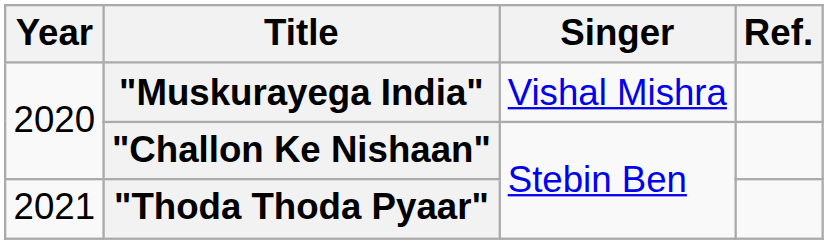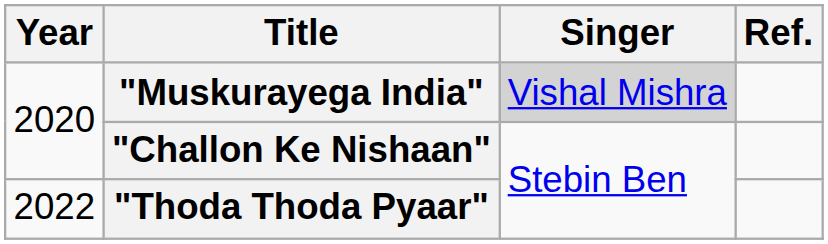"Muskurayega India" | Singer: no background -> lightgrey background
"Thoda Thoda Pyaar" | Year: 2021 -> 2022
